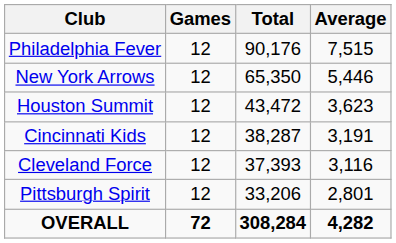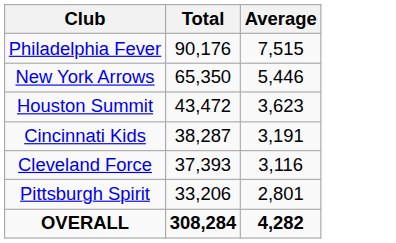- column: Games | 12 | 12 | 12 | 12 | 12 | 12 | 72
